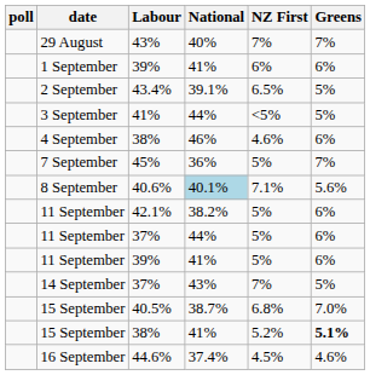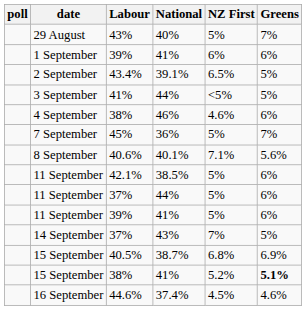29 August | NZ First: 7% -> 5%
8 September | National: lightblue background -> no background
11 September / 42.1% | National: 38.2% -> 38.5%
15 September / 40.5% | Greens: 7.0% -> 6.9%
